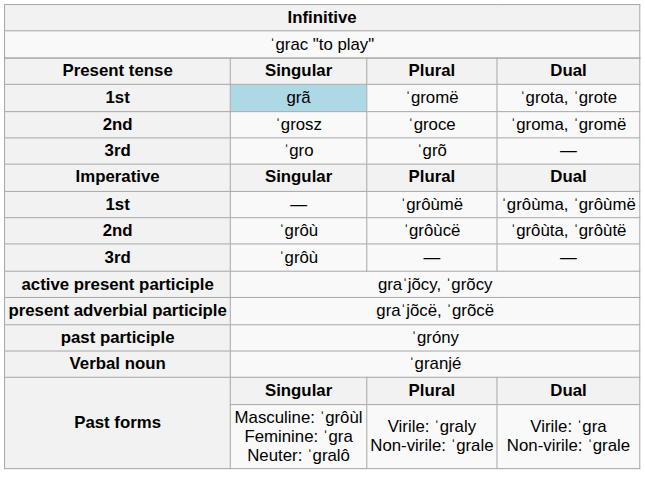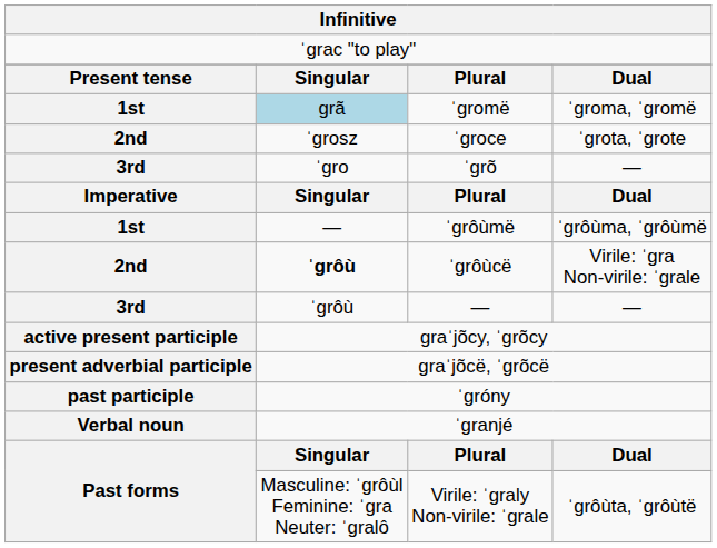ˈgromë | column 4: ˈgrota, ˈgrote -> ˈgroma, ˈgromë
ˈgroce | column 4: ˈgroma, ˈgromë -> ˈgrota, ˈgrote
ˈgrôùcë | column 2: normal -> bold
ˈgrôùcë | column 4: ˈgrôùta, ˈgrôùtë -> Virile: ˈgra Non-virile: ˈgrale
Virile: ˈgraly Non-virile: ˈgrale | column 4: Virile: ˈgra Non-virile: ˈgrale -> ˈgrôùta, ˈgrôùtë
